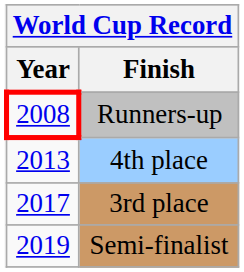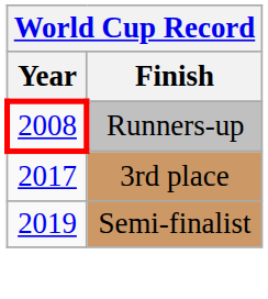- row: 2013 | 4th place
